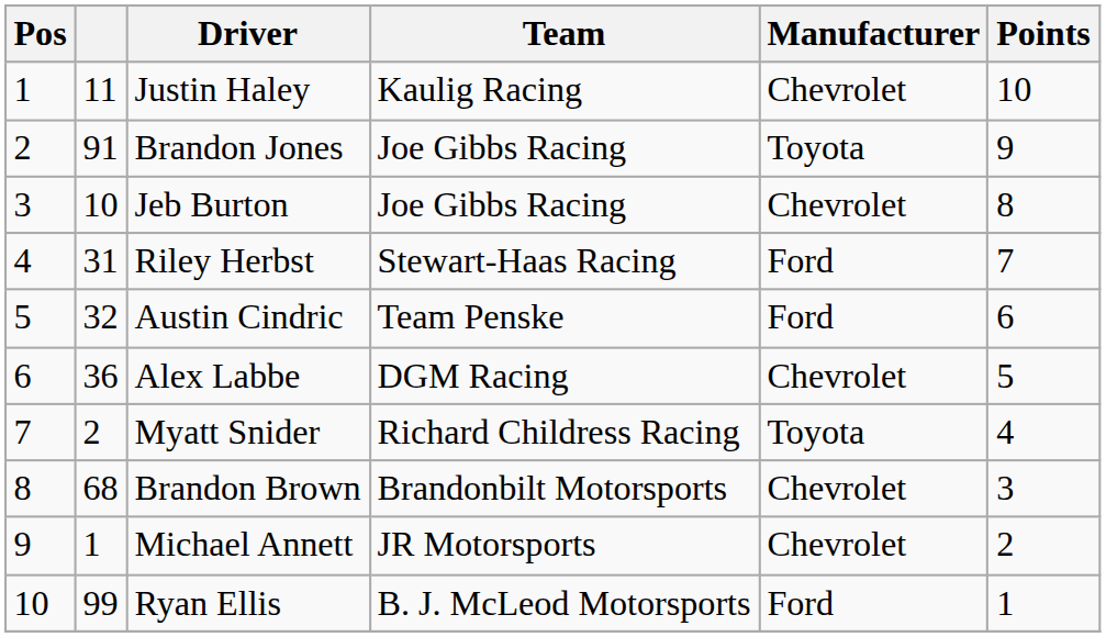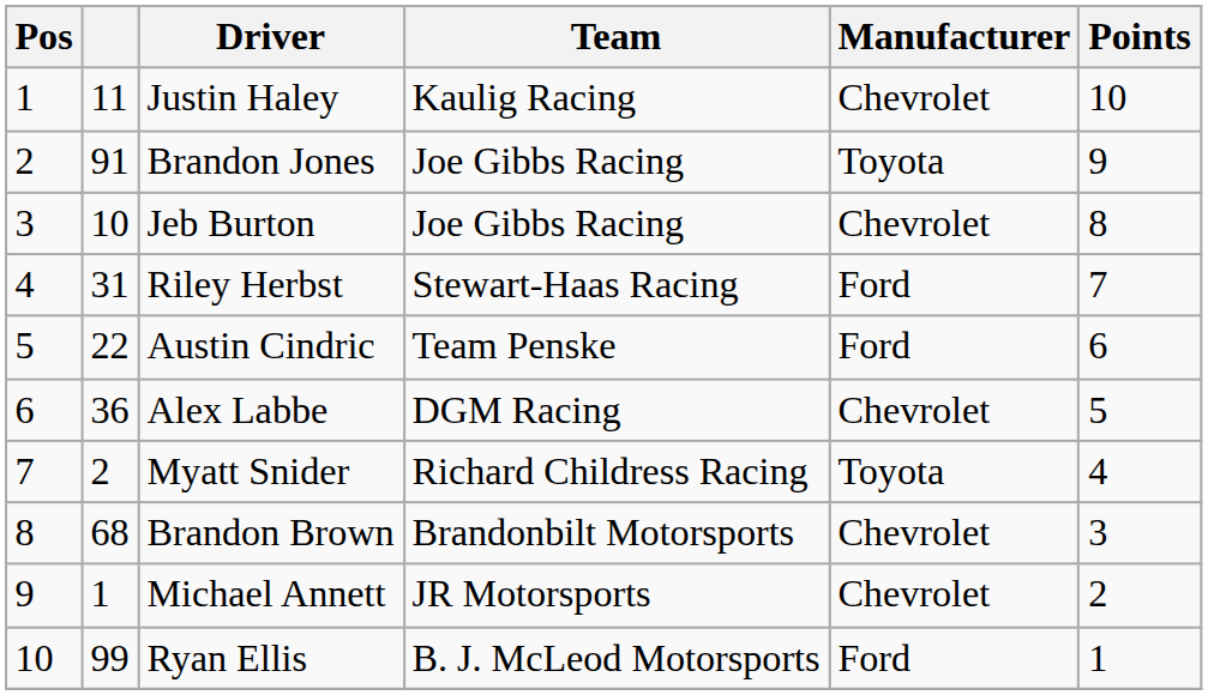Austin Cindric | column 2: 32 -> 22
